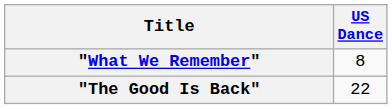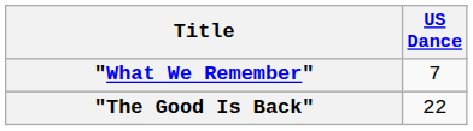"What We Remember" | US Dance: 8 -> 7
